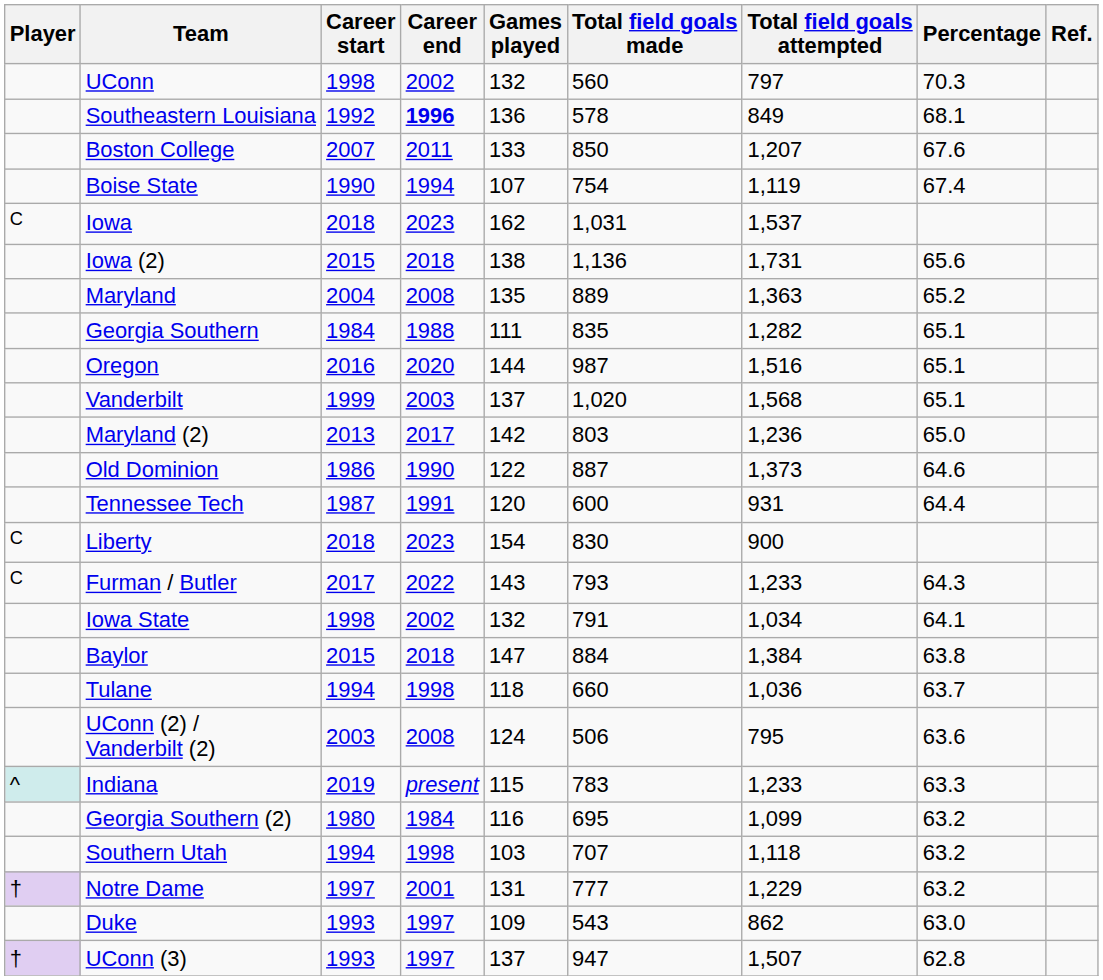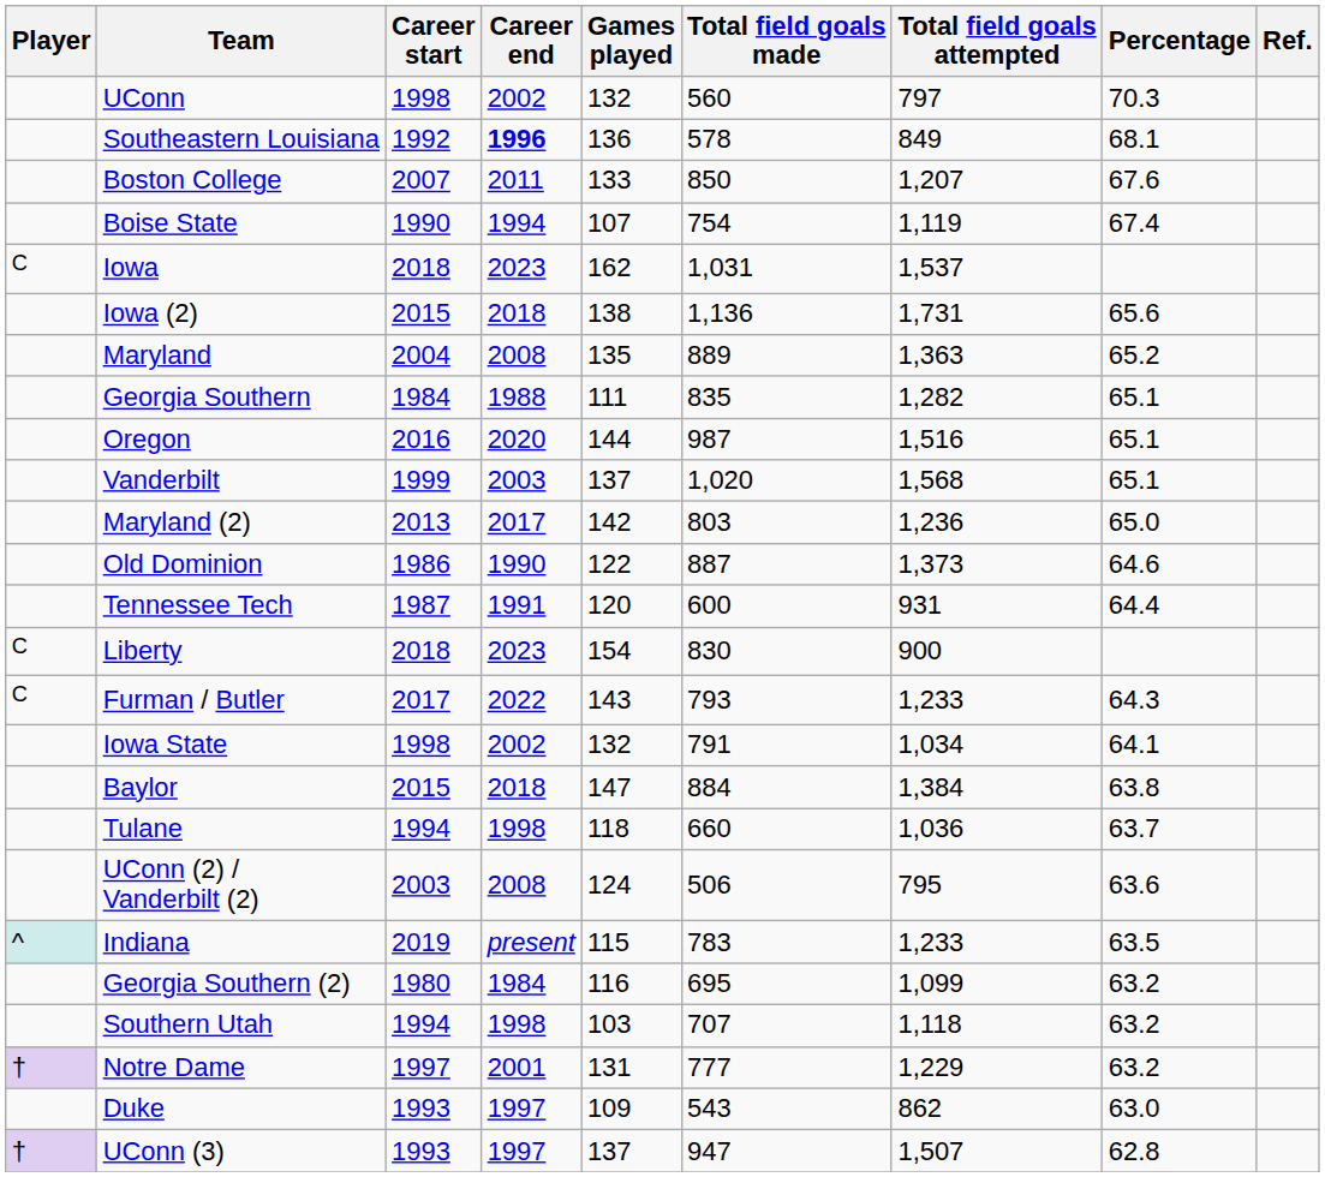Indiana | Percentage: 63.3 -> 63.5
